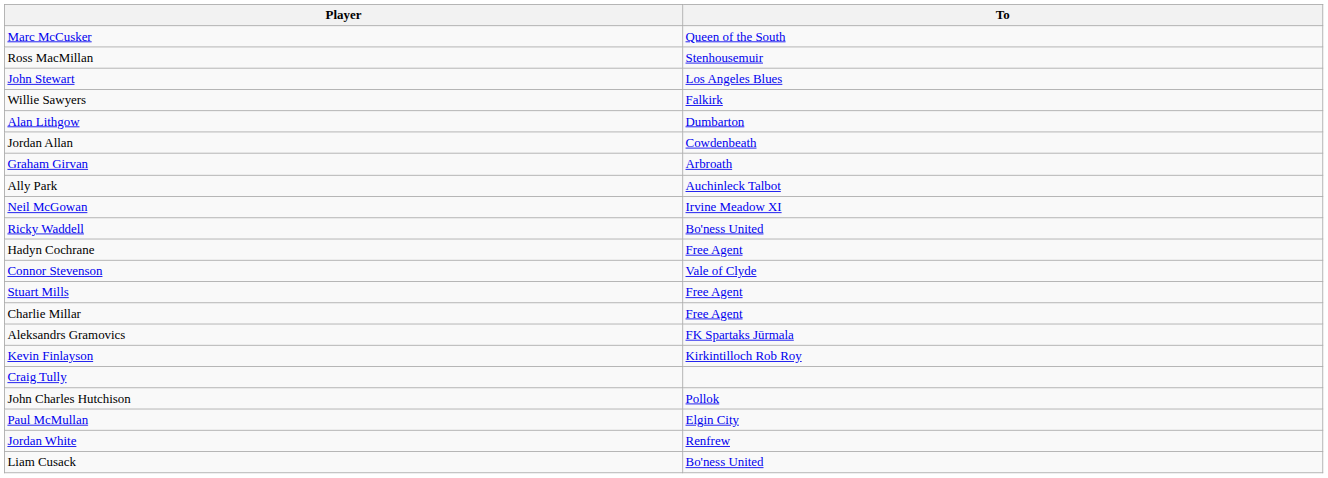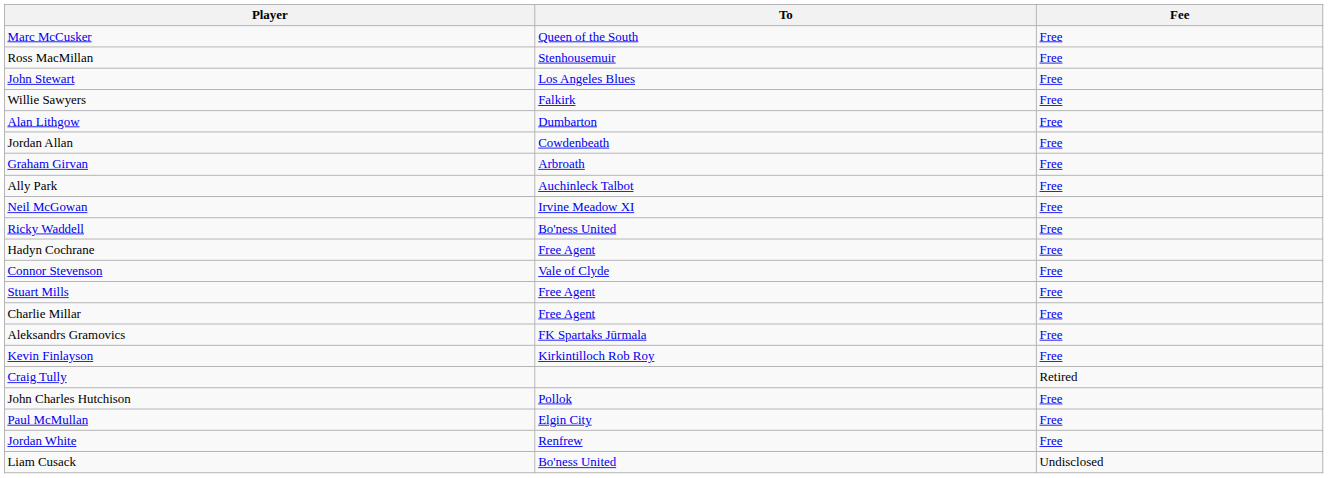+ column: Fee | Free | Free | Free | Free | Free | Free | Free | Free | Free | Free | Free | Free | Free | Free | Free | Free | Retired | Free | Free | Free | Undisclosed
